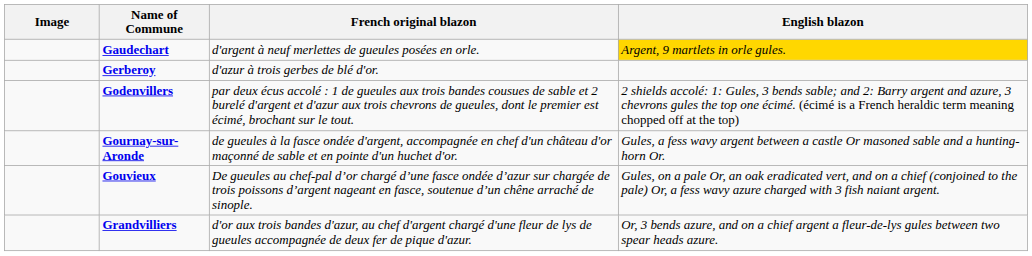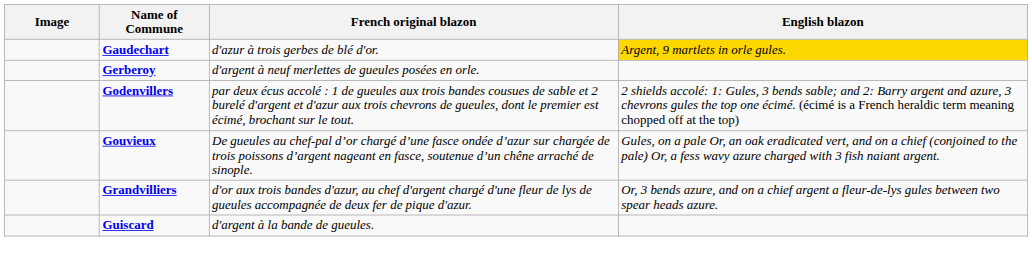Gaudechart | French original blazon: d'argent à neuf merlettes de gueules posées en orle. -> d'azur à trois gerbes de blé d'or.
Gerberoy | French original blazon: d'azur à trois gerbes de blé d'or. -> d'argent à neuf merlettes de gueules posées en orle.
- row: Gournay-sur-Aronde | de gueules à la fasce ondée d'argent, accompagnée en chef d'un château d'or maçonné de sable et en pointe d'un huchet d'or. | Gules, a fess wavy argent between a castle Or masoned sable and a hunting-horn Or.
+ row: Guiscard | d'argent à la bande de gueules.
